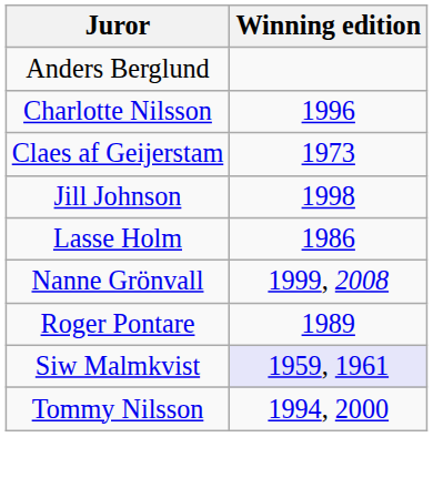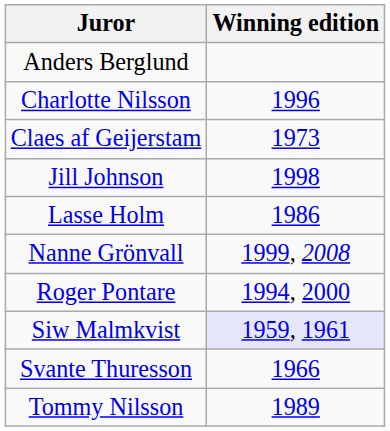Roger Pontare | Winning edition: 1989 -> 1994, 2000
+ row: Svante Thuresson | 1966
Tommy Nilsson | Winning edition: 1994, 2000 -> 1989
